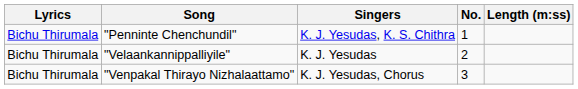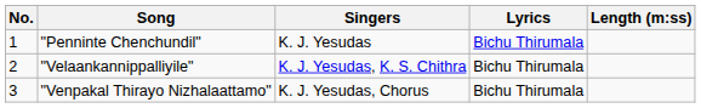columns swapped: No. <-> Lyrics
"Penninte Chenchundil" | Singers: K. J. Yesudas, K. S. Chithra -> K. J. Yesudas
"Velaankannippalliyile" | Singers: K. J. Yesudas -> K. J. Yesudas, K. S. Chithra
